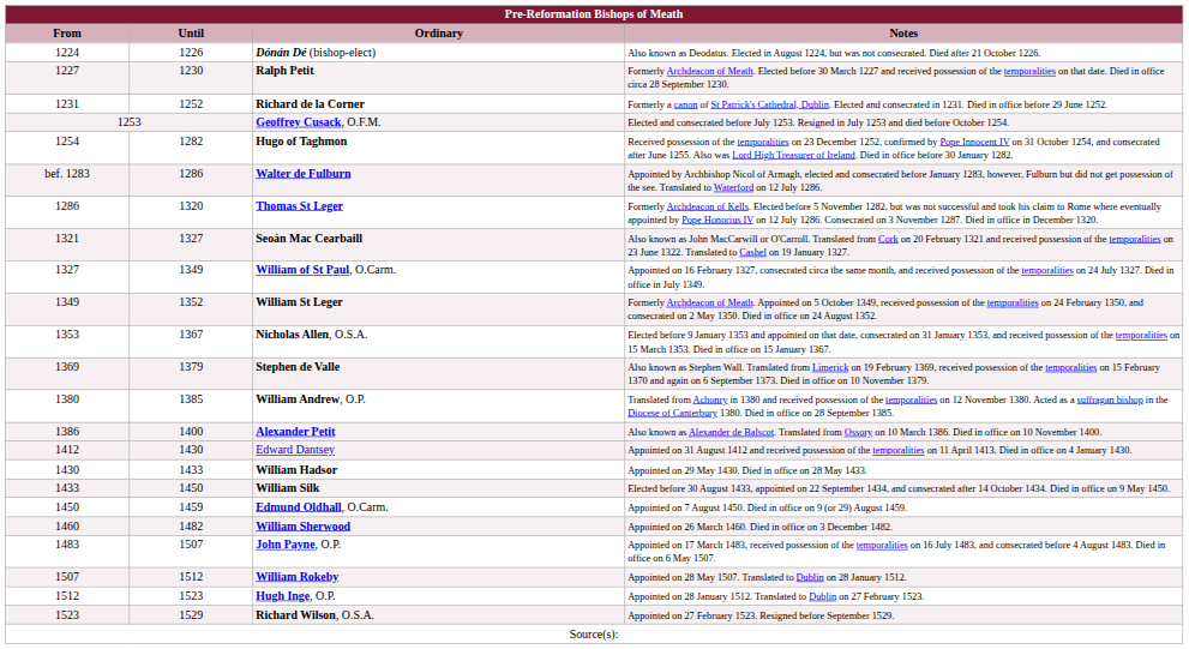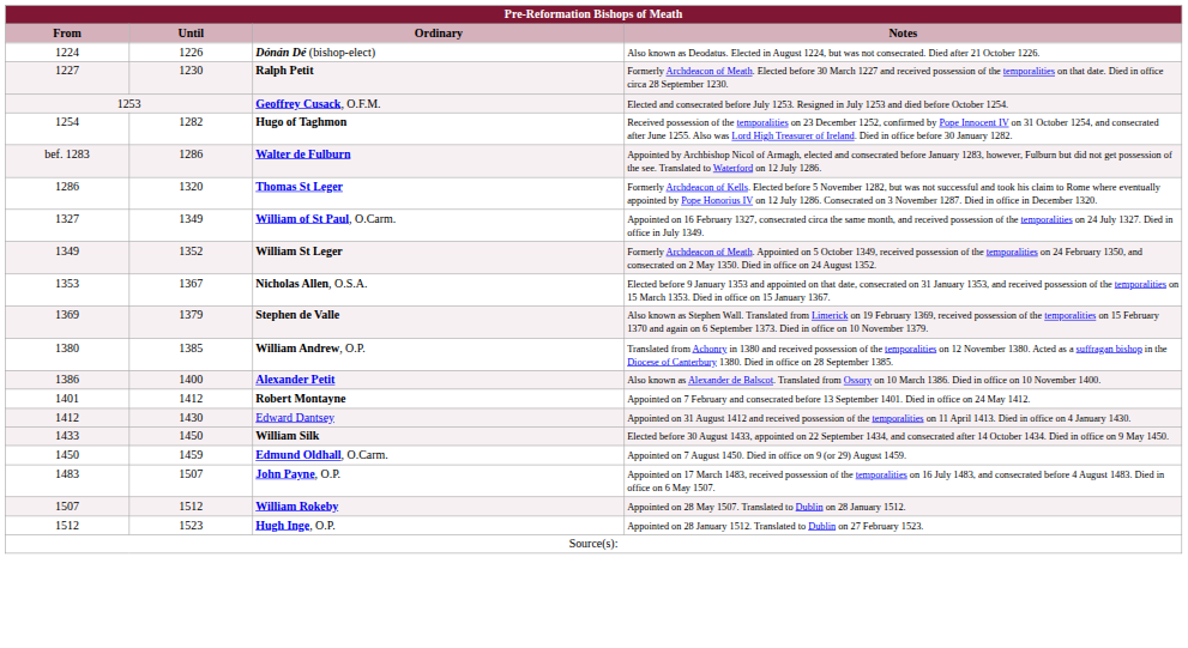- row: 1231 | 1252 | Richard de la Corner | Formerly a canon of St Patrick's Cathedral, Dublin. Elected and consecrated in 1231. Died in office before 29 June 1252.
- row: 1321 | 1327 | Seoán Mac Cearbaill | Also known as John MacCarwill or O'Carroll. Translated from Cork on 20 February 1321 and received possession of the temporalities on 23 June 1322. Translated to Cashel on 19 January 1327.
+ row: 1401 | 1412 | Robert Montayne | Appointed on 7 February and consecrated before 13 September 1401. Died in office on 24 May 1412.
- row: 1430 | 1433 | William Hadsor | Appointed on 29 May 1430. Died in office on 28 May 1433.
- row: 1460 | 1482 | William Sherwood | Appointed on 26 March 1460. Died in office on 3 December 1482.
- row: 1523 | 1529 | Richard Wilson, O.S.A. | Appointed on 27 February 1523. Resigned before September 1529.
